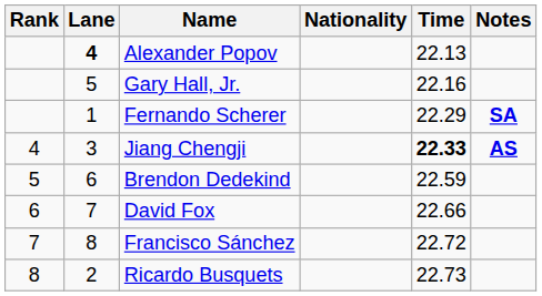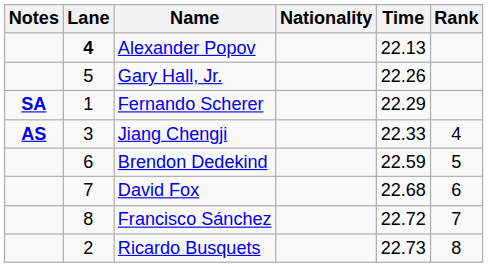columns swapped: Rank <-> Notes
Gary Hall, Jr. | Time: 22.16 -> 22.26
Jiang Chengji | Time: bold -> normal
David Fox | Time: 22.66 -> 22.68
